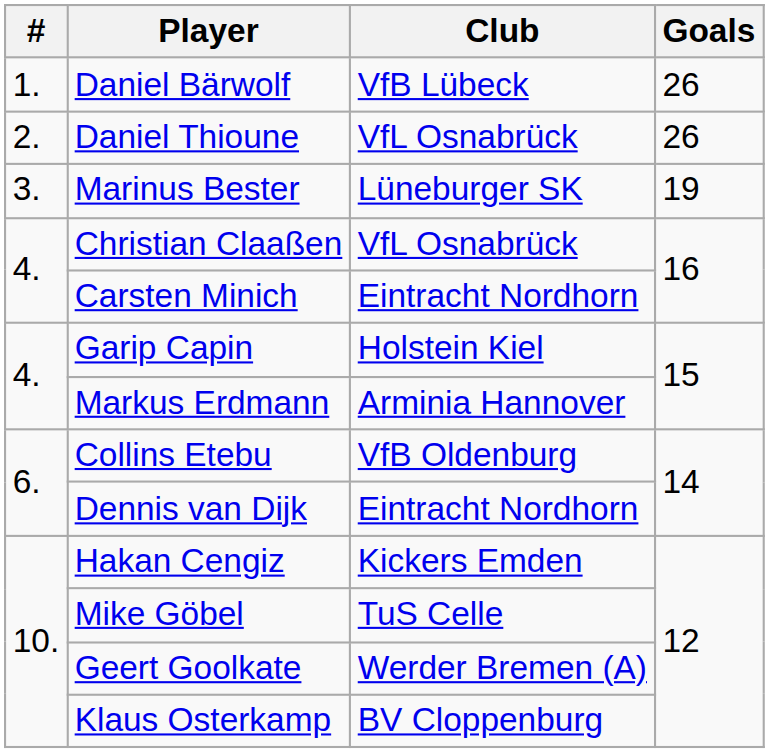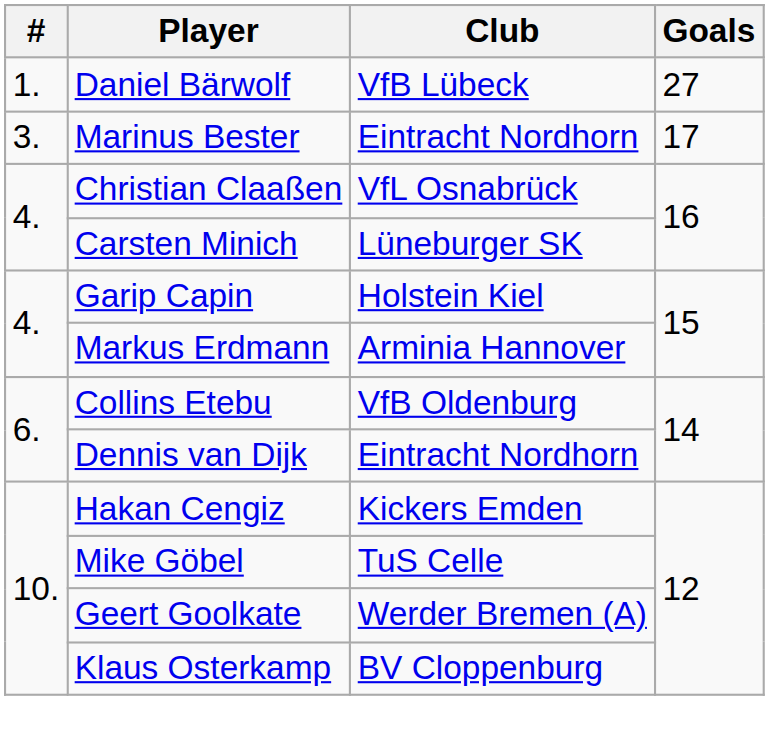Daniel Bärwolf | Goals: 26 -> 27
- row: 2. | Daniel Thioune | VfL Osnabrück | 26
Marinus Bester | Club: Lüneburger SK -> Eintracht Nordhorn
Marinus Bester | Goals: 19 -> 17
Carsten Minich | Club: Eintracht Nordhorn -> Lüneburger SK
